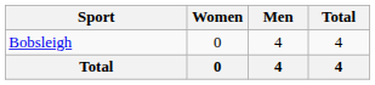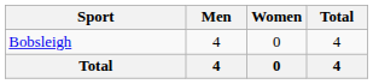columns swapped: Men <-> Women
